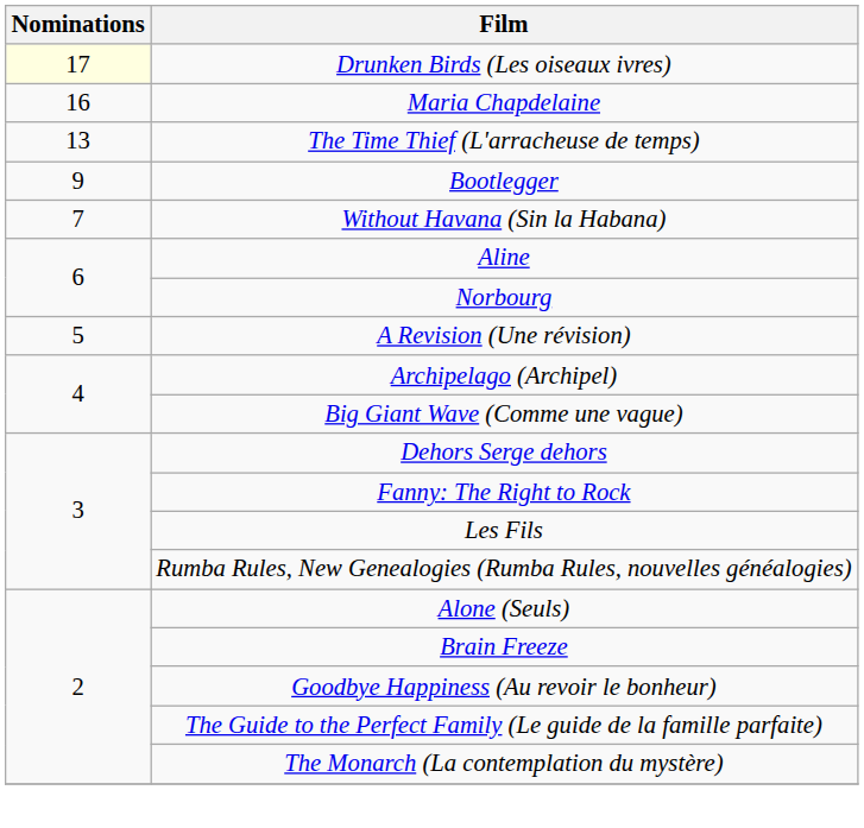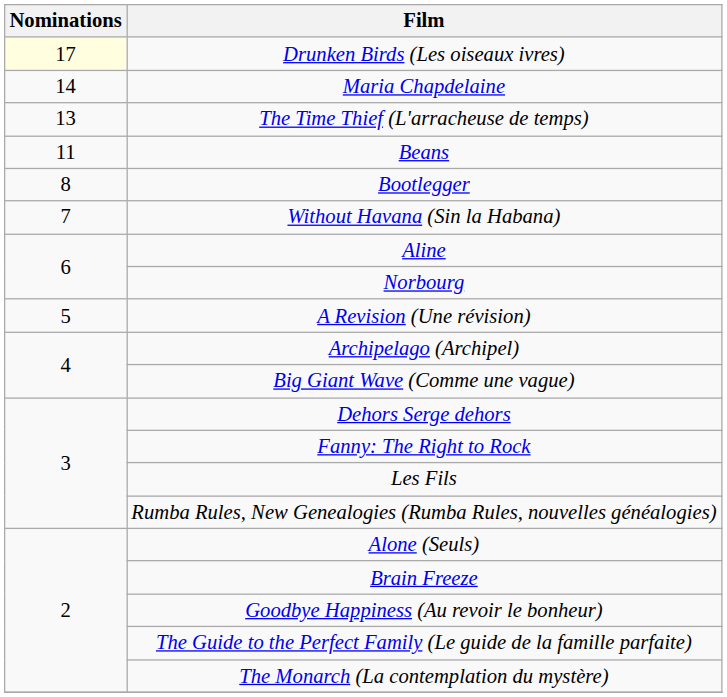Maria Chapdelaine | Nominations: 16 -> 14
+ row: 11 | Beans
Bootlegger | Nominations: 9 -> 8
